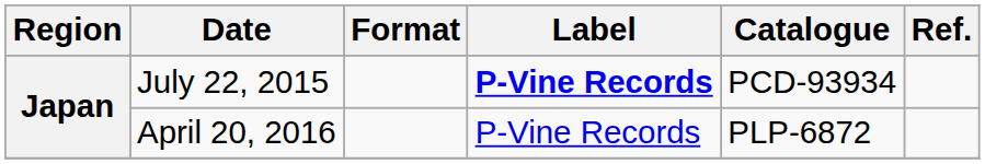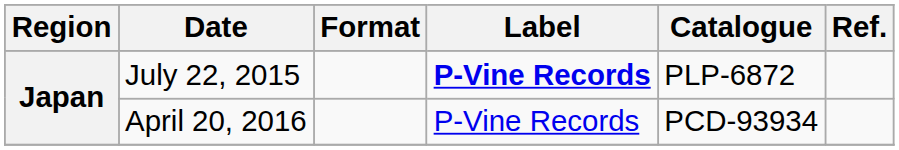July 22, 2015 | Catalogue: PCD-93934 -> PLP-6872
April 20, 2016 | Catalogue: PLP-6872 -> PCD-93934
